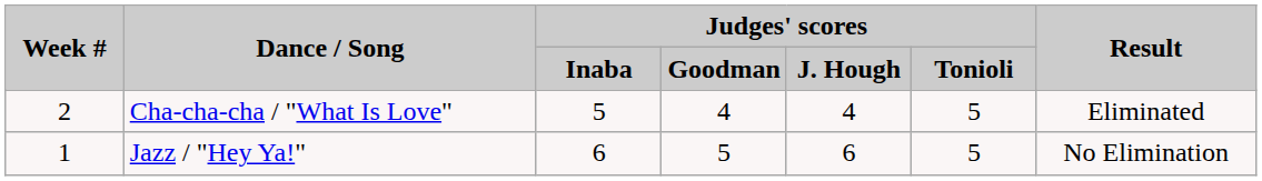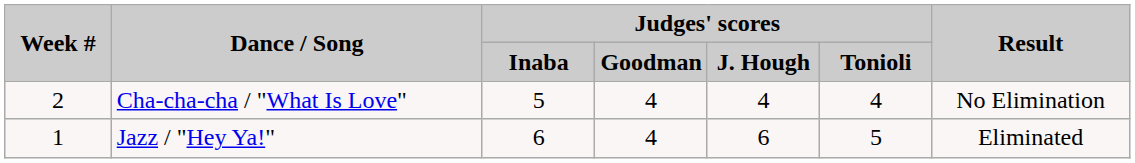Cha-cha-cha / "What Is Love" | Judges' scores / Tonioli: 5 -> 4
Cha-cha-cha / "What Is Love" | Result: Eliminated -> No Elimination
Jazz / "Hey Ya!" | Judges' scores / Goodman: 5 -> 4
Jazz / "Hey Ya!" | Result: No Elimination -> Eliminated
